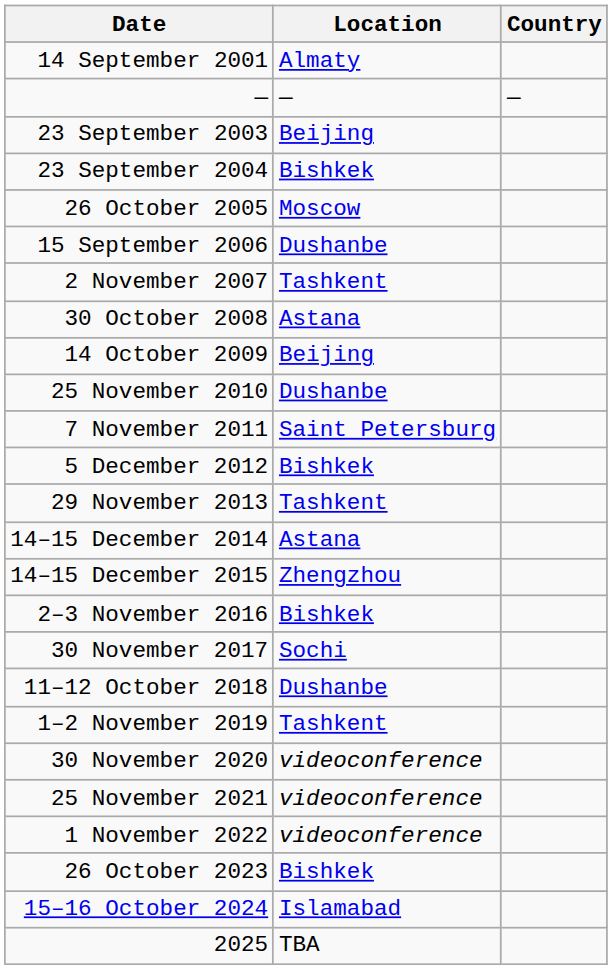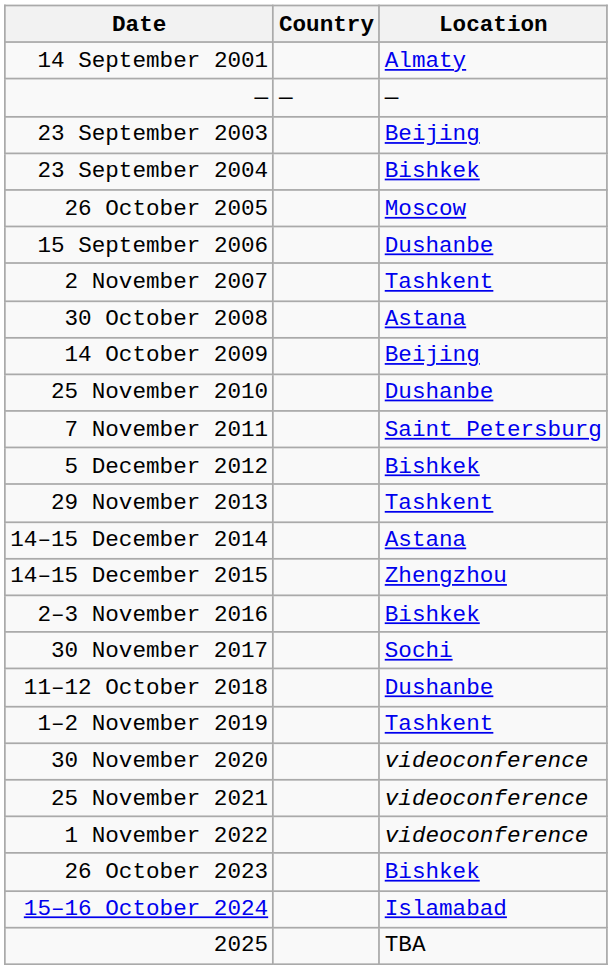columns swapped: Country <-> Location
